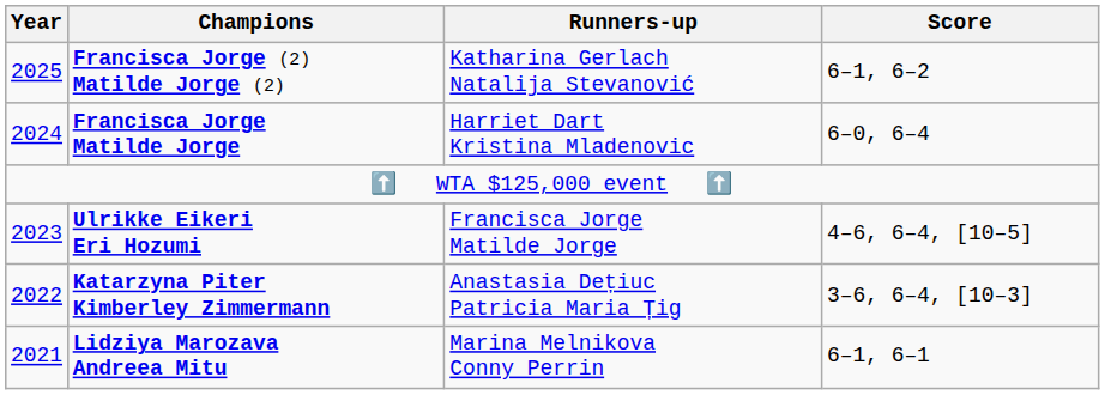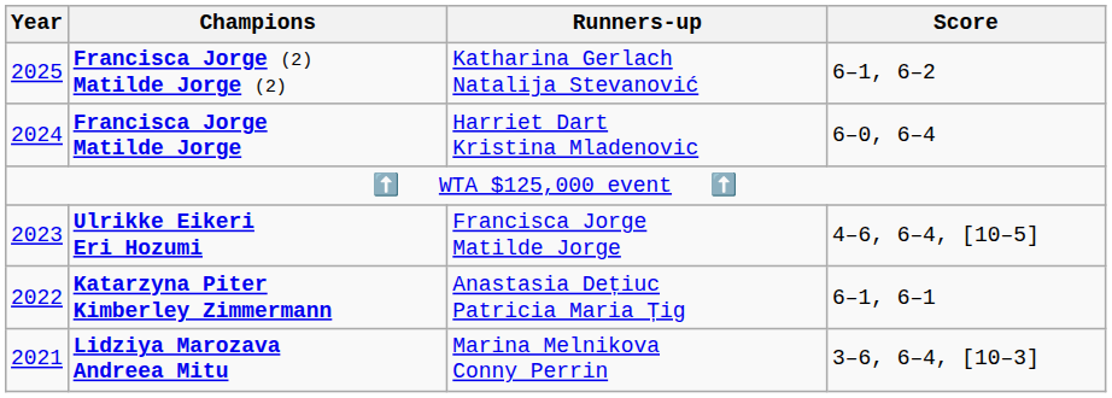Katarzyna Piter Kimberley Zimmermann | Score: 3–6, 6–4, [10–3] -> 6–1, 6–1
Lidziya Marozava Andreea Mitu | Score: 6–1, 6–1 -> 3–6, 6–4, [10–3]
